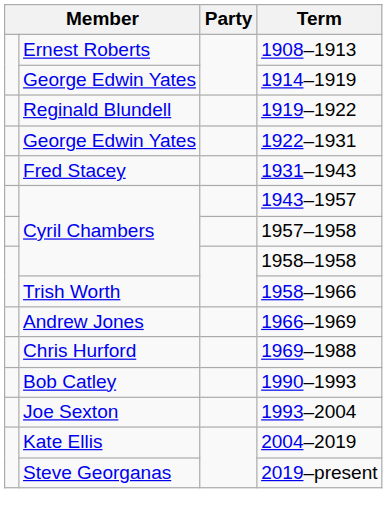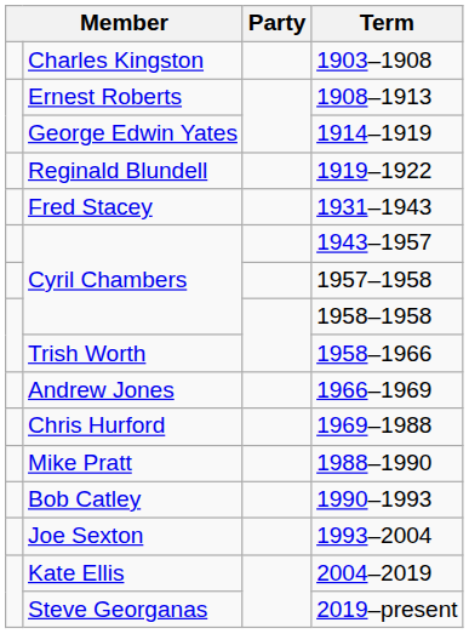+ row: Charles Kingston | 1903–1908
- row: George Edwin Yates | 1922–1931
+ row: Mike Pratt | 1988–1990
